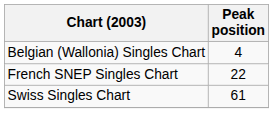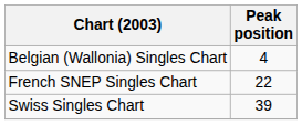Swiss Singles Chart | Peak position: 61 -> 39
